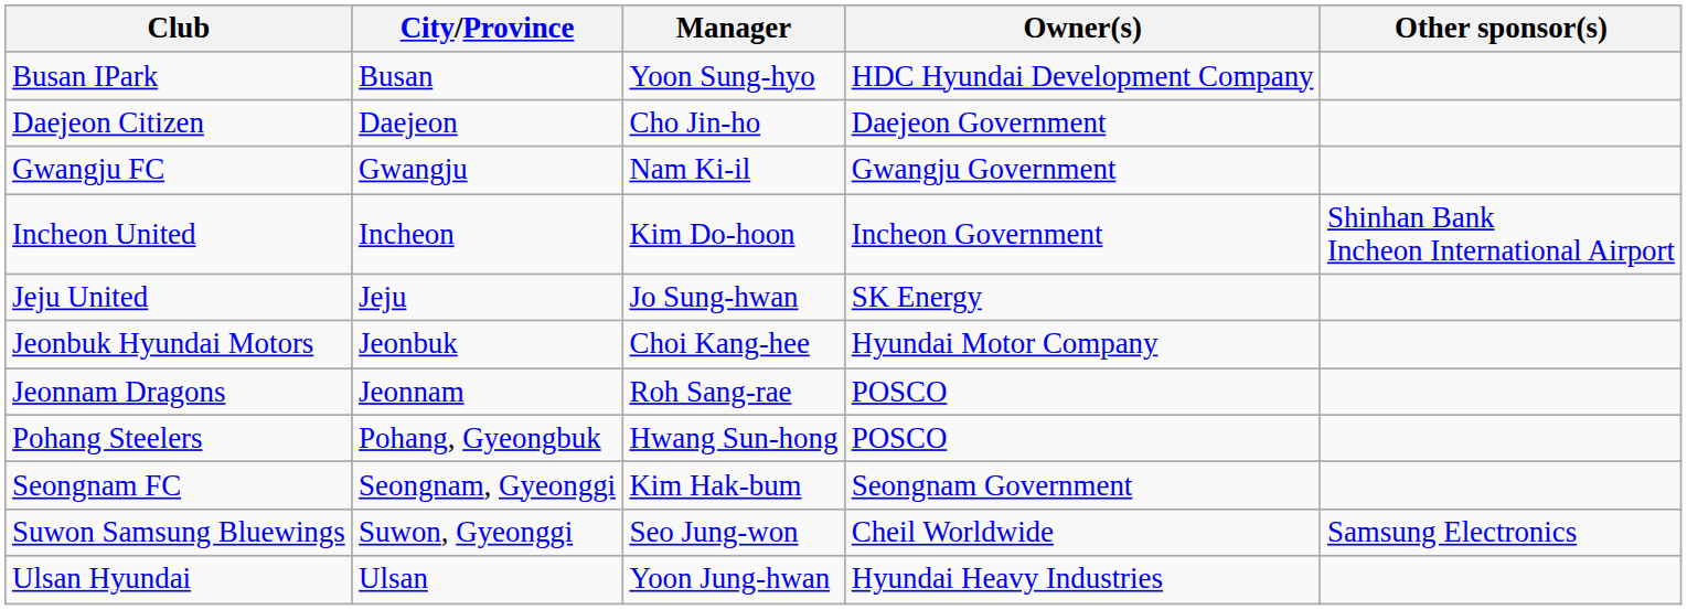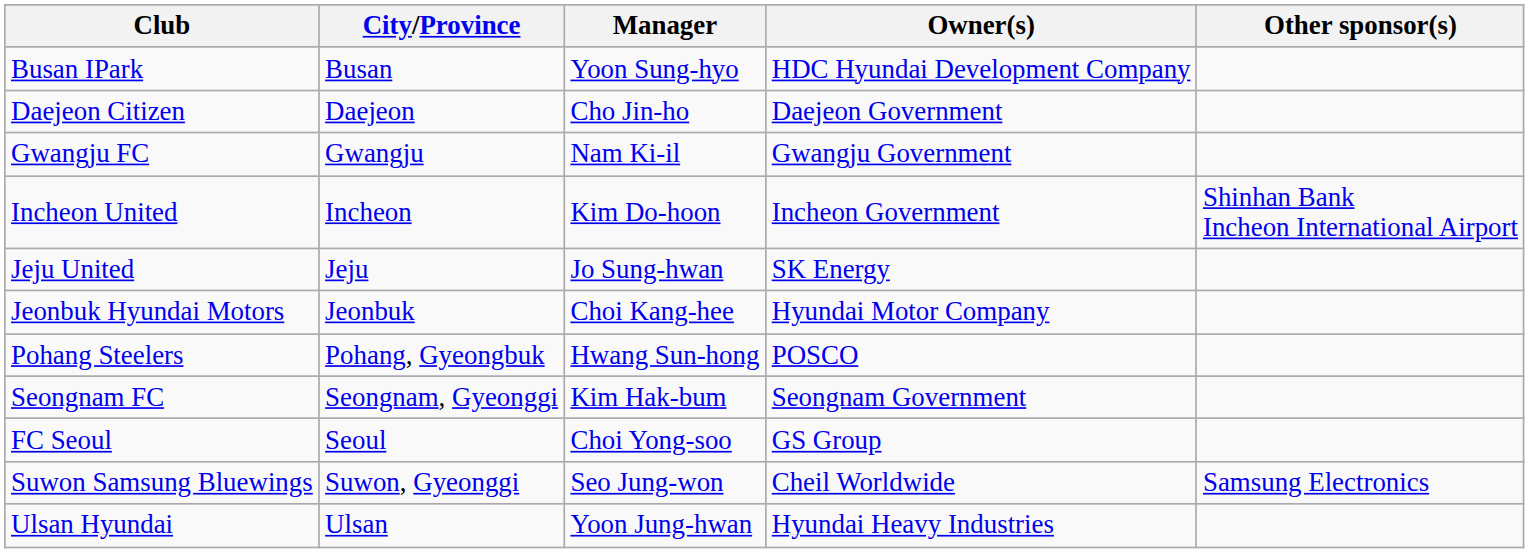- row: Jeonnam Dragons | Jeonnam | Roh Sang-rae | POSCO
+ row: FC Seoul | Seoul | Choi Yong-soo | GS Group
